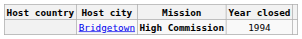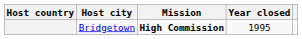Bridgetown | Year closed: 1994 -> 1995
